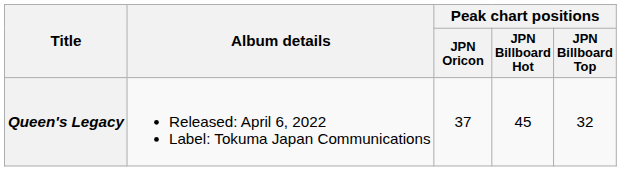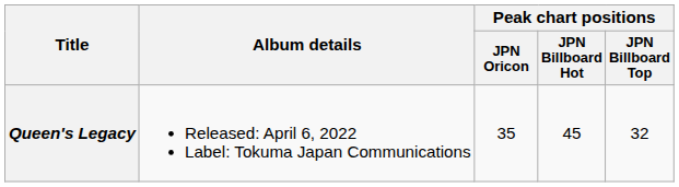Queen's Legacy | Peak chart positions / JPN Oricon: 37 -> 35
